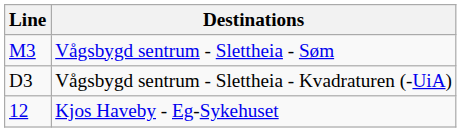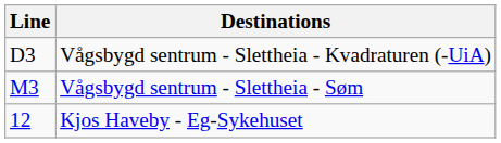rows swapped: Vågsbygd sentrum - Slettheia - Søm <-> Vågsbygd sentrum - Slettheia - Kvadraturen (-UiA)
